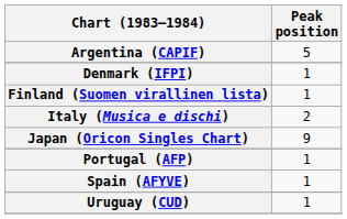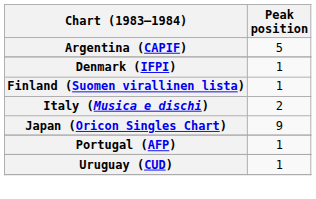- row: Spain (AFYVE) | 1
